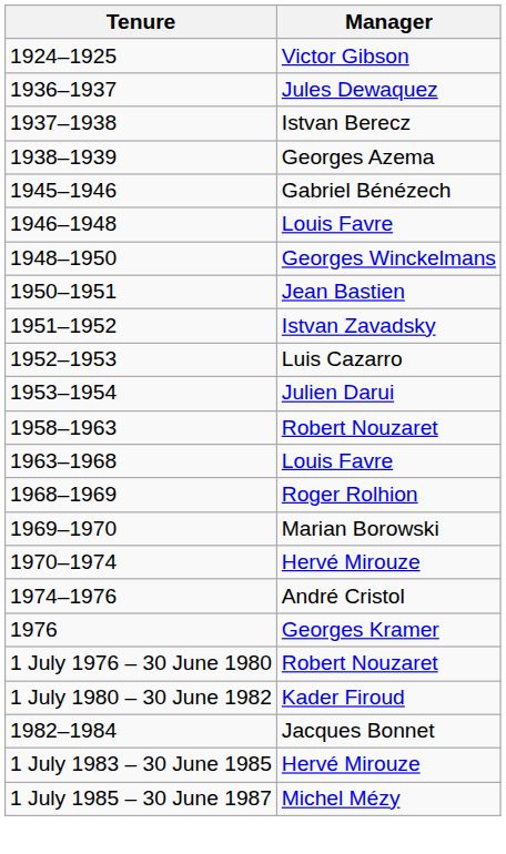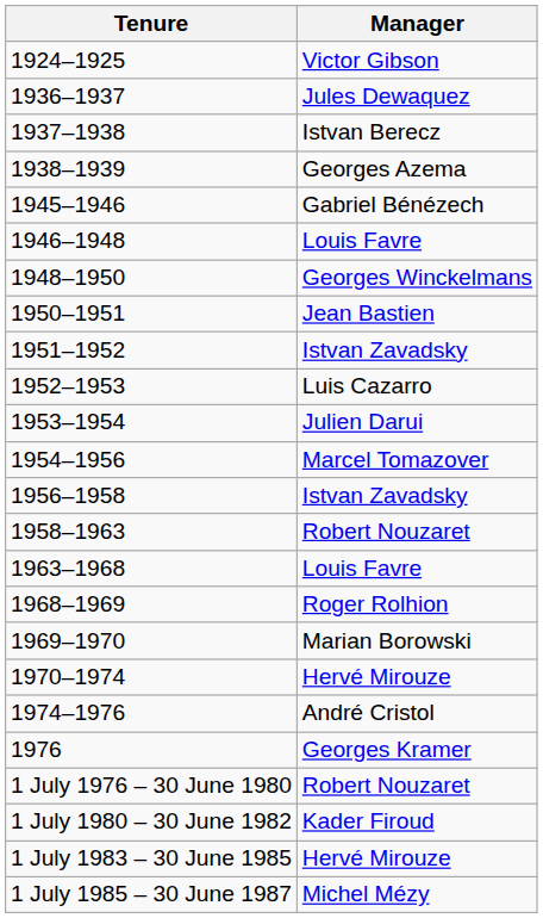+ row: 1954–1956 | Marcel Tomazover
+ row: 1956–1958 | Istvan Zavadsky
- row: 1982–1984 | Jacques Bonnet
